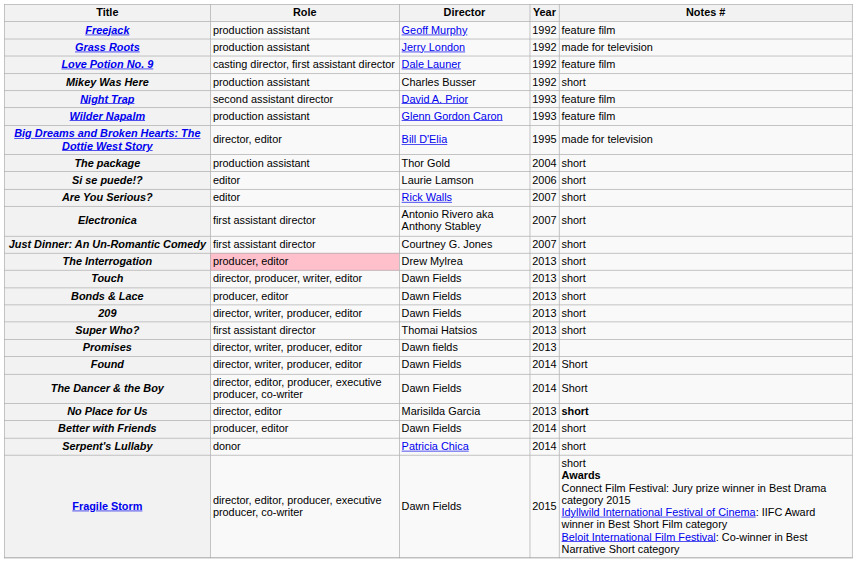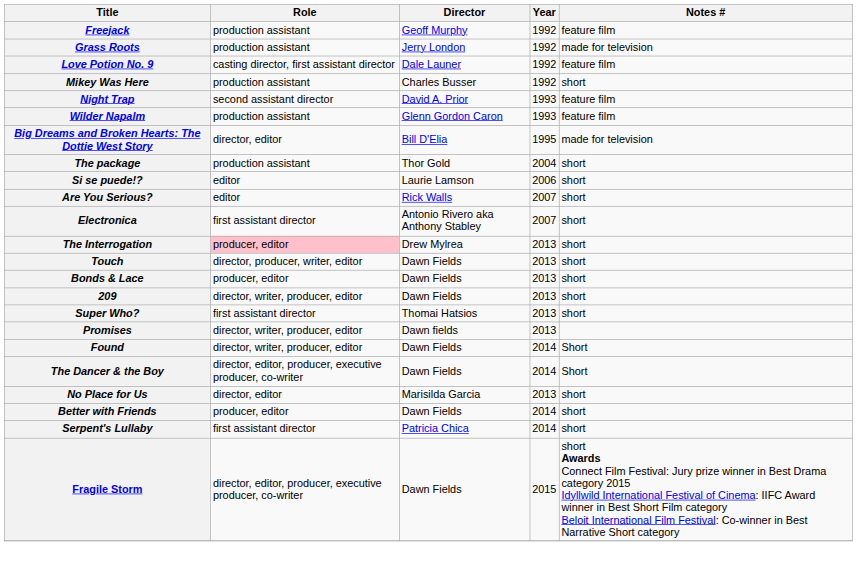- row: Just Dinner: An Un-Romantic Comedy | first assistant director | Courtney G. Jones | 2007 | short
No Place for Us | Notes #: bold -> normal
Serpent's Lullaby | Role: donor -> first assistant director
